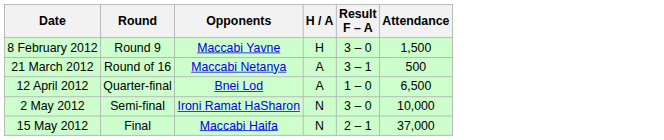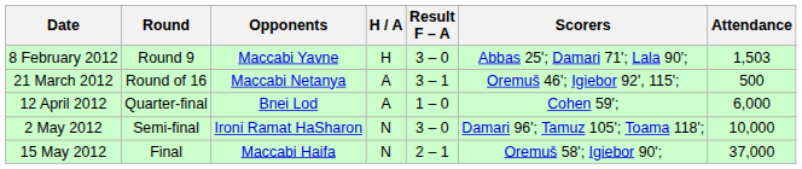+ column: Scorers | Abbas 25'; Damari 71'; Lala 90'; | Oremuš 46'; Igiebor 92', 115'; | Cohen 59'; | Damari 96'; Tamuz 105'; Toama 118'; | Oremuš 58'; Igiebor 90';
8 February 2012 | Attendance: 1,500 -> 1,503
12 April 2012 | Attendance: 6,500 -> 6,000
